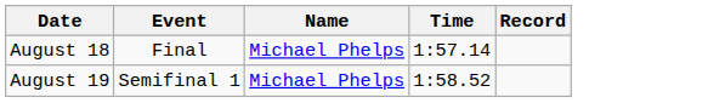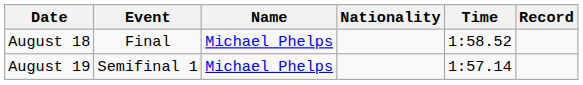+ column: Nationality
August 18 | Time: 1:57.14 -> 1:58.52
August 19 | Time: 1:58.52 -> 1:57.14
